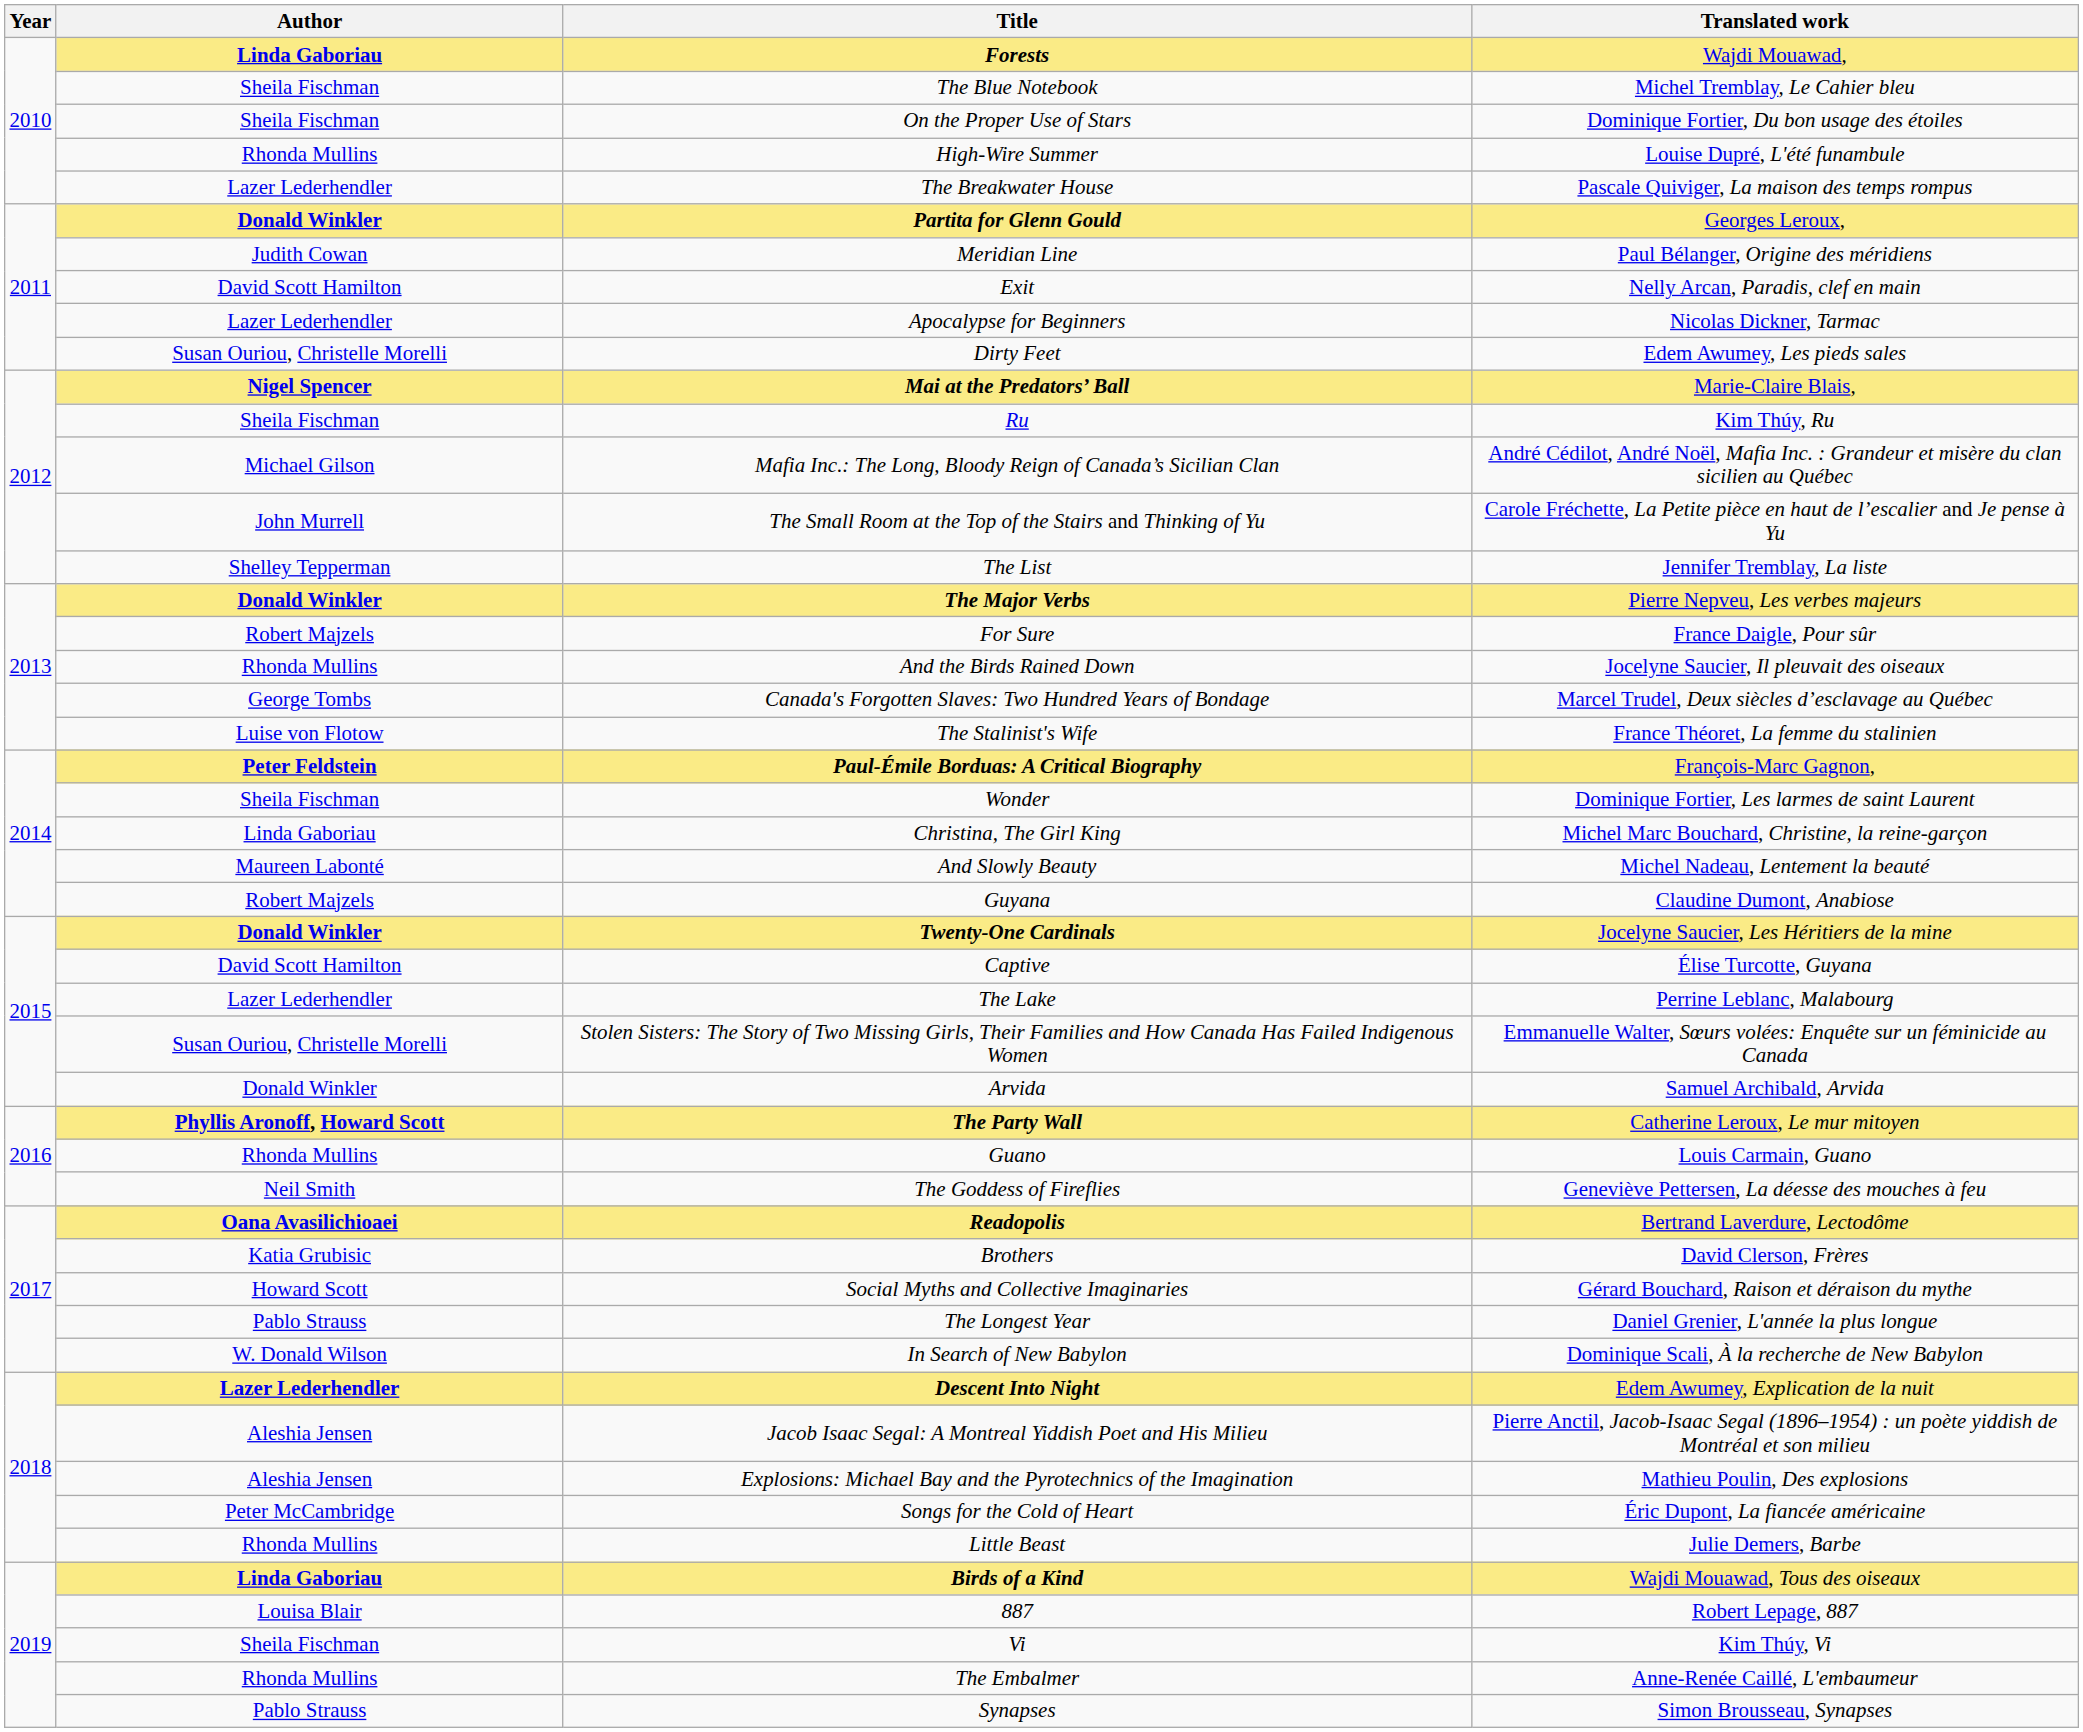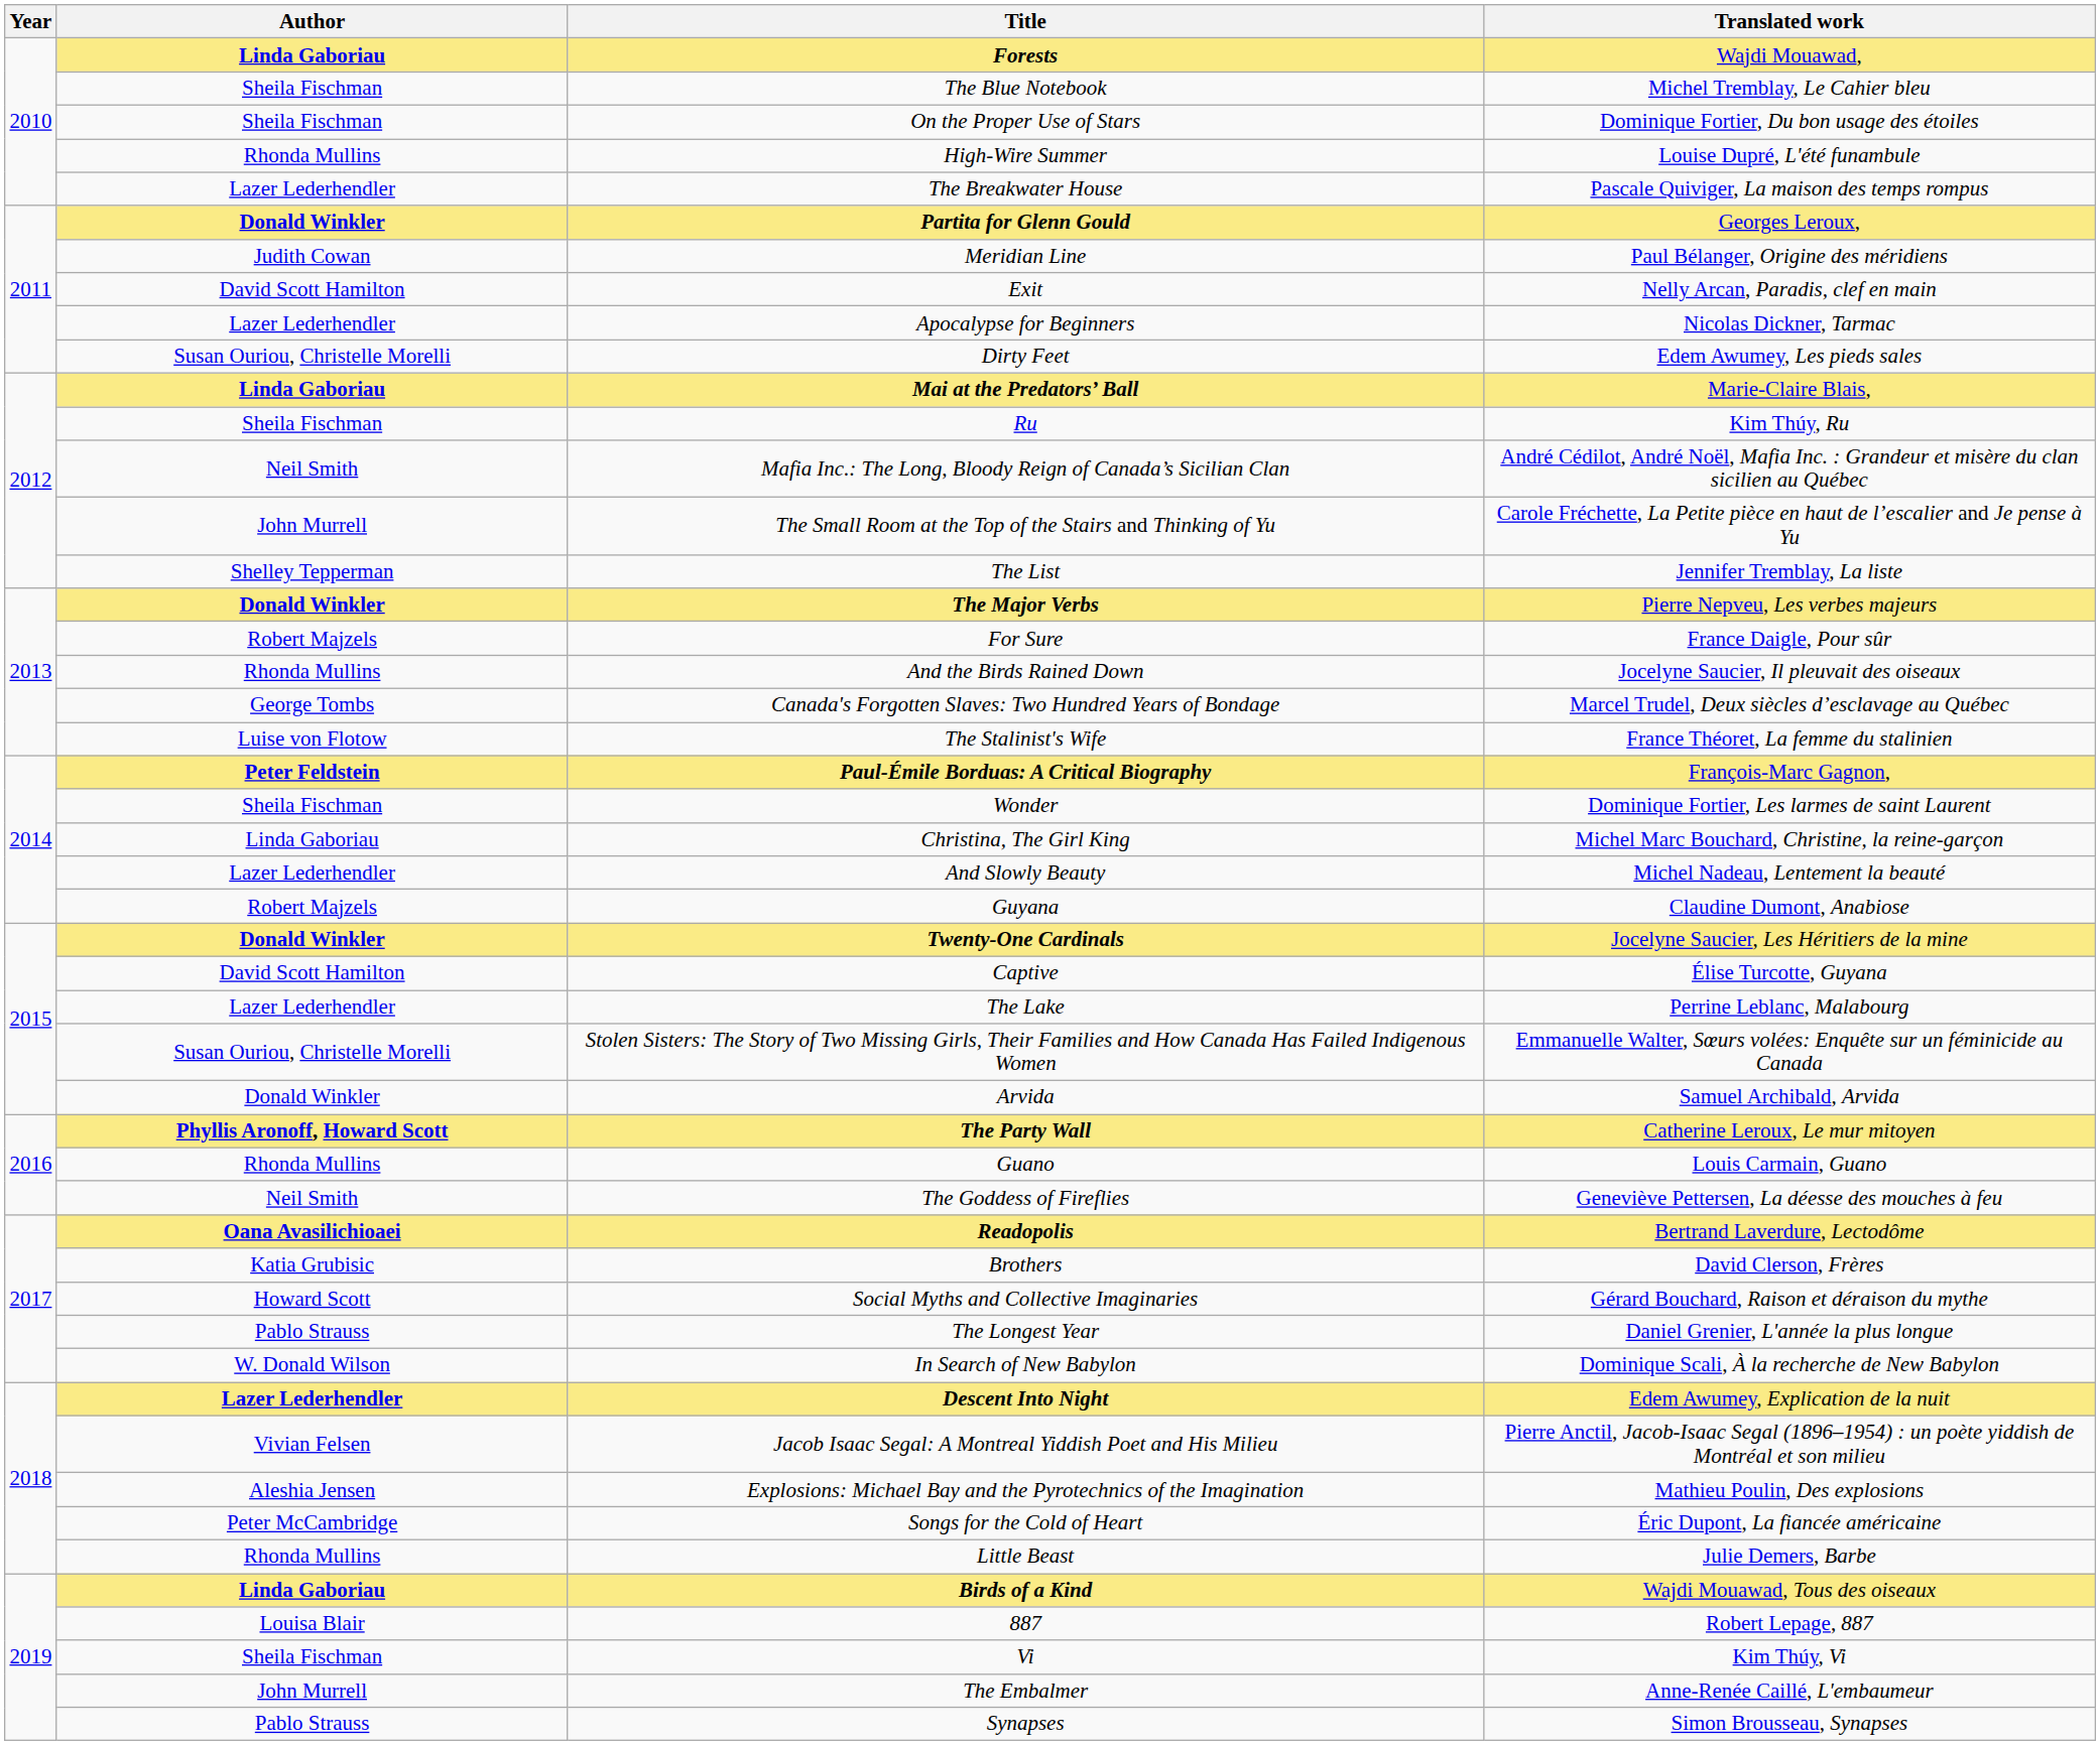Mai at the Predators’ Ball | Author: Nigel Spencer -> Linda Gaboriau
Mafia Inc.: The Long, Bloody Reign of Canada’s Sicilian Clan | Author: Michael Gilson -> Neil Smith
And Slowly Beauty | Author: Maureen Labonté -> Lazer Lederhendler
Jacob Isaac Segal: A Montreal Yiddish Poet and His Milieu | Author: Aleshia Jensen -> Vivian Felsen
The Embalmer | Author: Rhonda Mullins -> John Murrell
